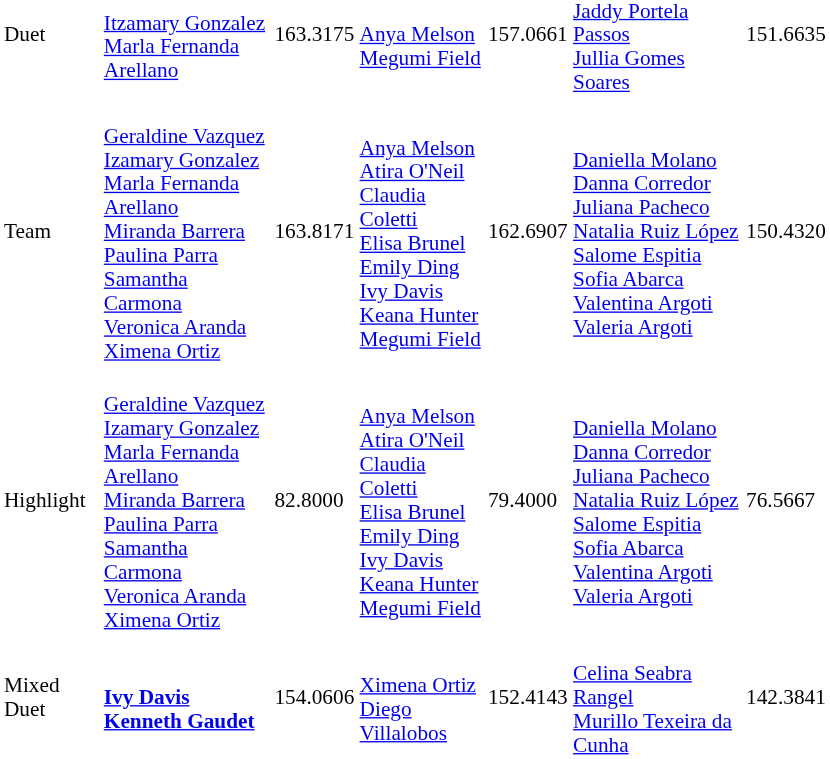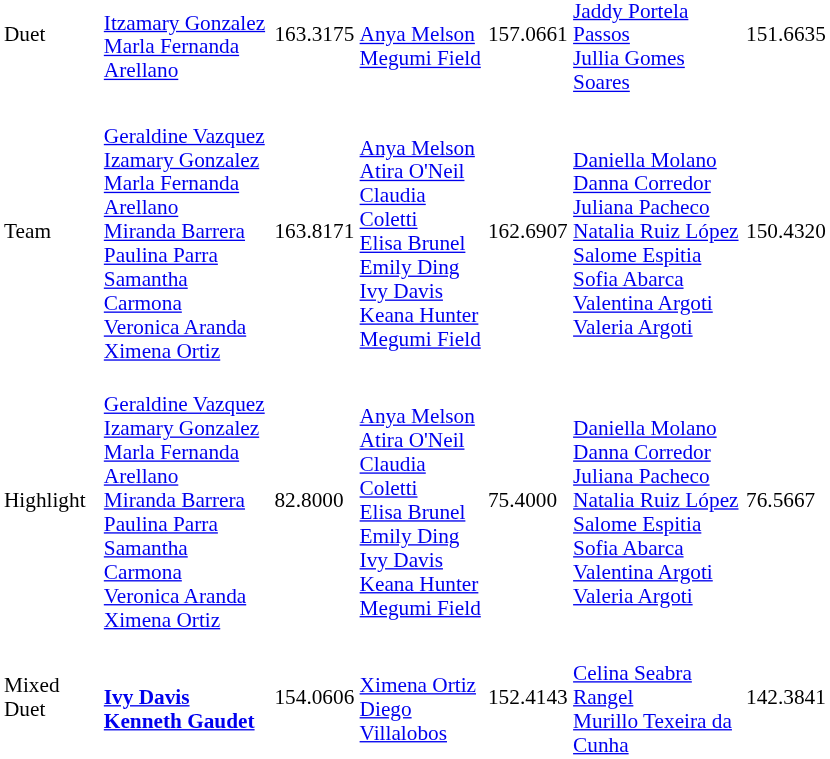Highlight | column 5: 79.4000 -> 75.4000
